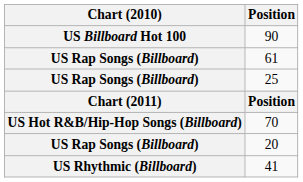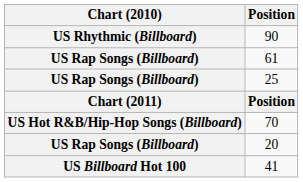90 | Chart (2010): US Billboard Hot 100 -> US Rhythmic (Billboard)
41 | Chart (2010): US Rhythmic (Billboard) -> US Billboard Hot 100
